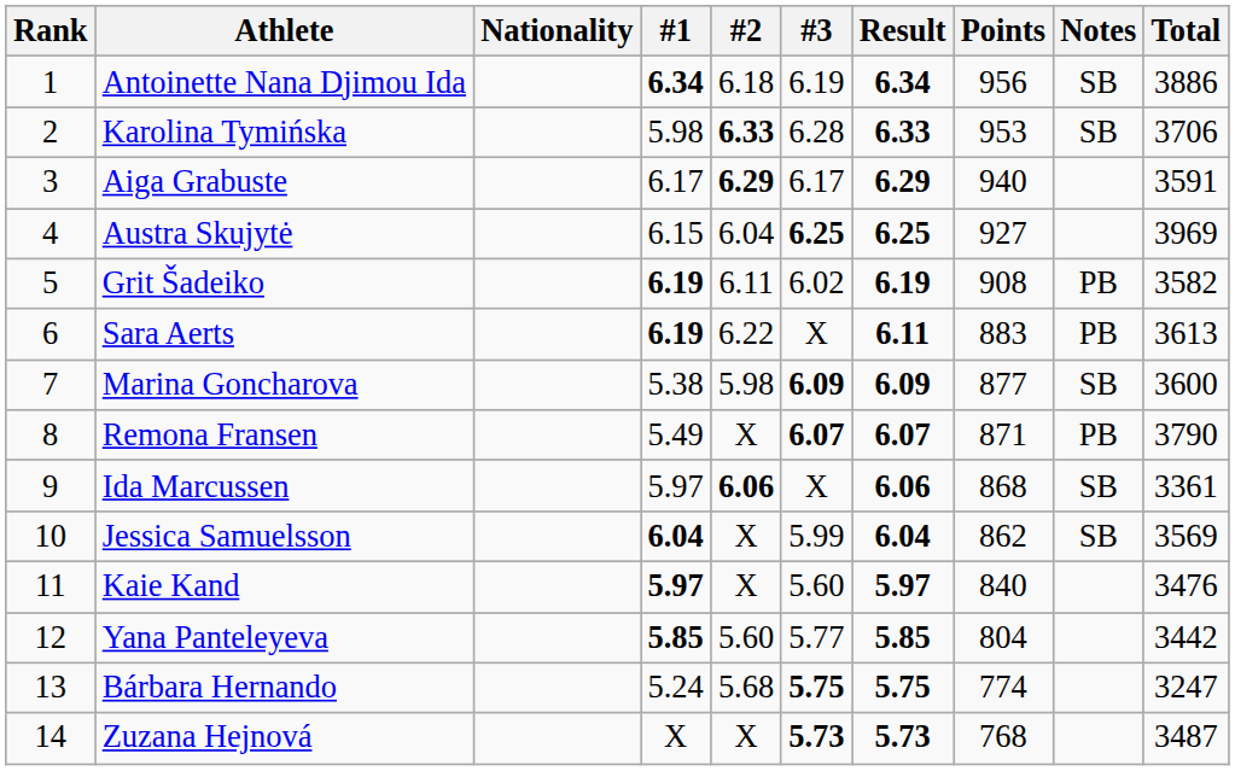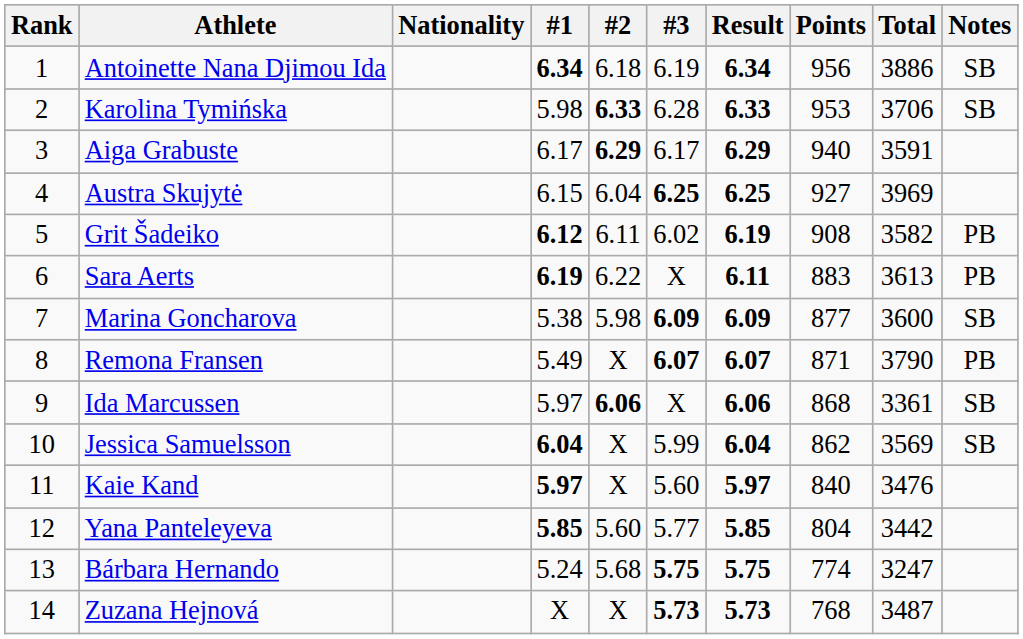columns swapped: Notes <-> Total
Grit Šadeiko | #1: 6.19 -> 6.12
